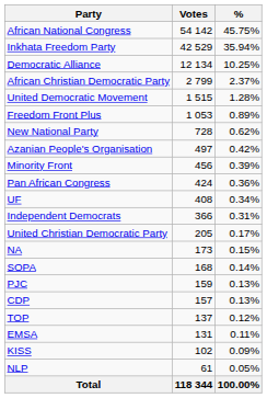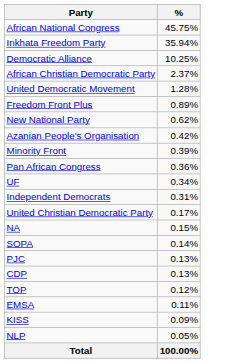- column: Votes | 54 142 | 42 529 | 12 134 | 2 799 | 1 515 | 1 053 | 728 | 497 | 456 | 424 | 408 | 366 | 205 | 173 | 168 | 159 | 157 | 137 | 131 | 102 | 61 | 118 344
